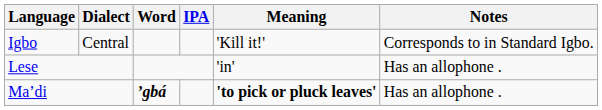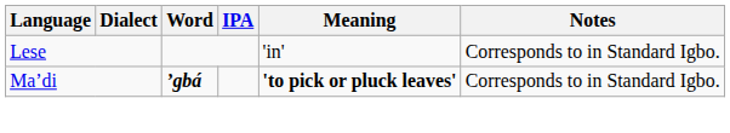- row: Igbo | Central | 'Kill it!' | Corresponds to in Standard Igbo.
Lese | Notes: Has an allophone . -> Corresponds to in Standard Igbo.
Maʼdi | Notes: Has an allophone . -> Corresponds to in Standard Igbo.
